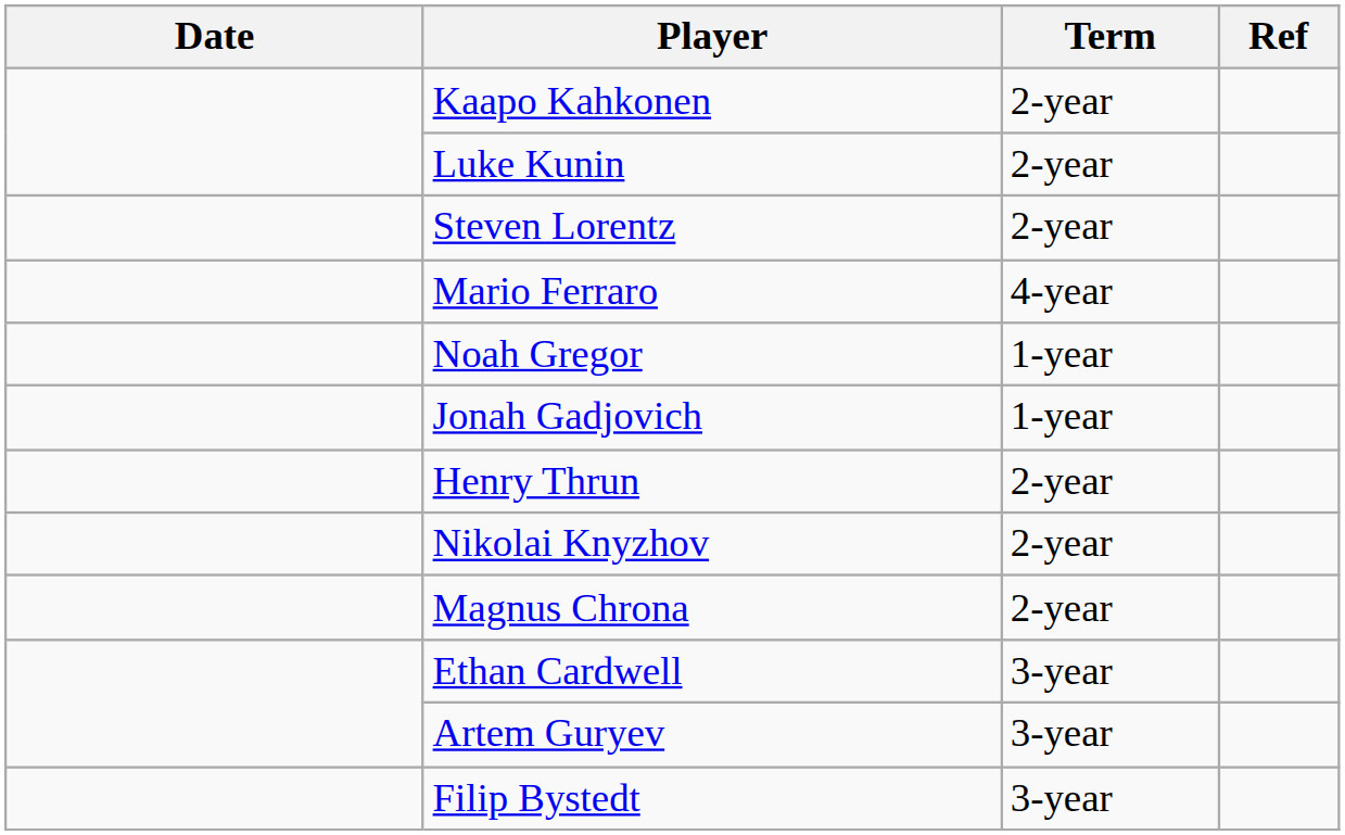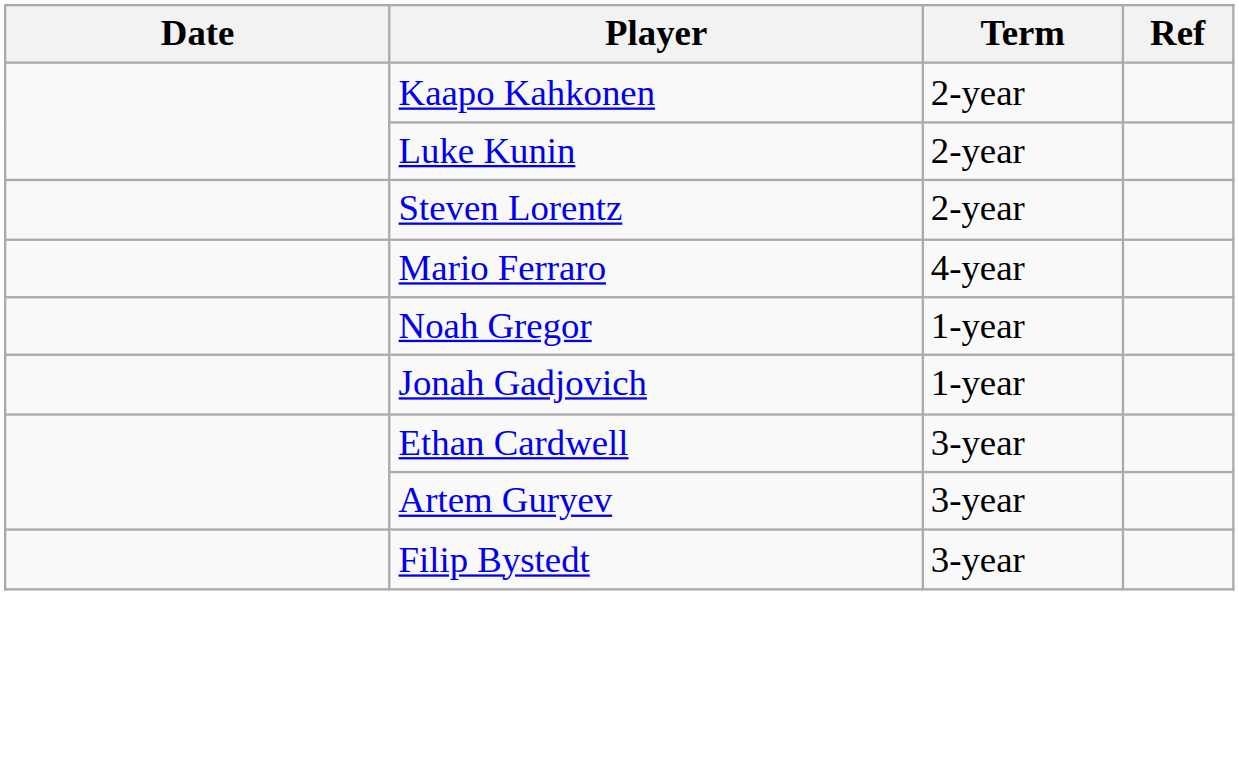- row: Henry Thrun | 2-year
- row: Nikolai Knyzhov | 2-year
- row: Magnus Chrona | 2-year
